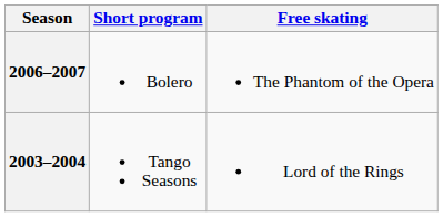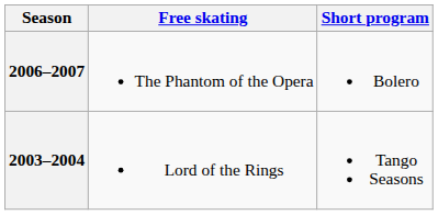columns swapped: Short program <-> Free skating
